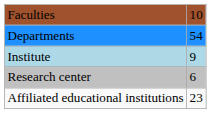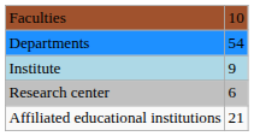Affiliated educational institutions | column 2: 23 -> 21
